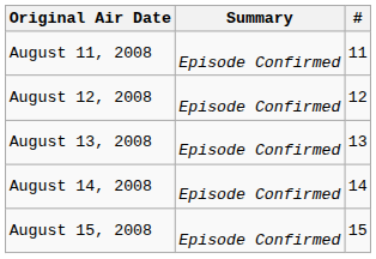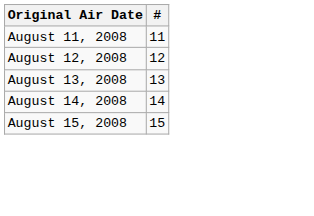- column: Summary | Episode Confirmed | Episode Confirmed | Episode Confirmed | Episode Confirmed | Episode Confirmed
